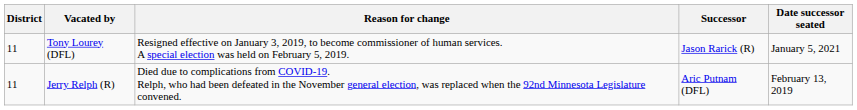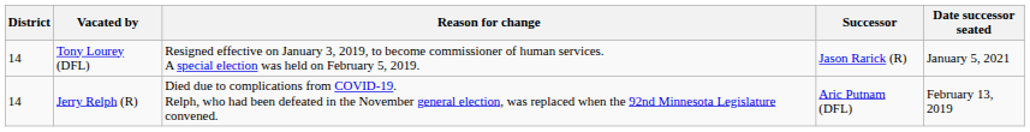Tony Lourey (DFL) | District: 11 -> 14
Jerry Relph (R) | District: 11 -> 14
